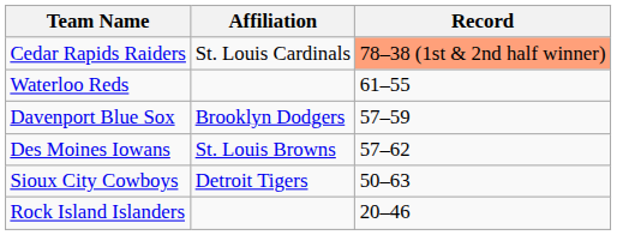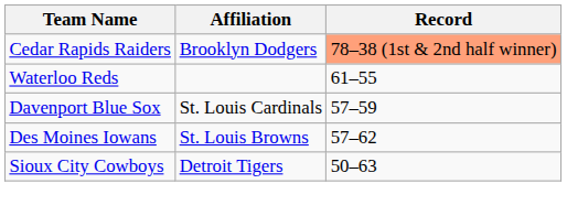Cedar Rapids Raiders | Affiliation: St. Louis Cardinals -> Brooklyn Dodgers
Davenport Blue Sox | Affiliation: Brooklyn Dodgers -> St. Louis Cardinals
- row: Rock Island Islanders | 20–46
